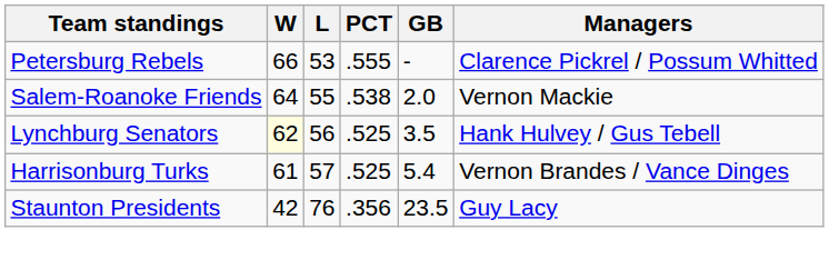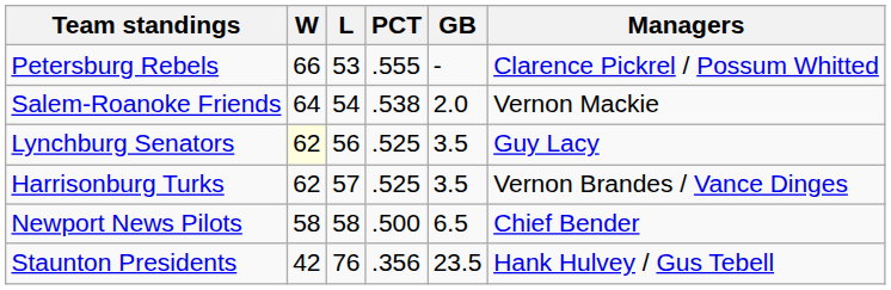Salem-Roanoke Friends | L: 55 -> 54
Lynchburg Senators | Managers: Hank Hulvey / Gus Tebell -> Guy Lacy
Harrisonburg Turks | W: 61 -> 62
Harrisonburg Turks | GB: 5.4 -> 3.5
+ row: Newport News Pilots | 58 | 58 | .500 | 6.5 | Chief Bender
Staunton Presidents | Managers: Guy Lacy -> Hank Hulvey / Gus Tebell
